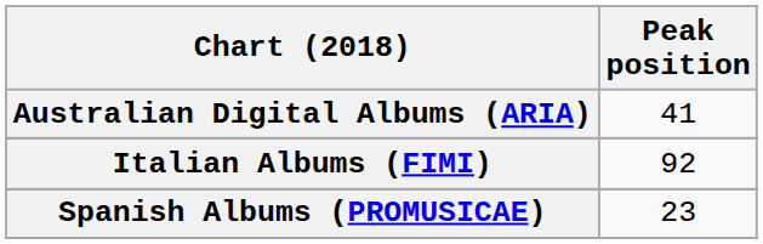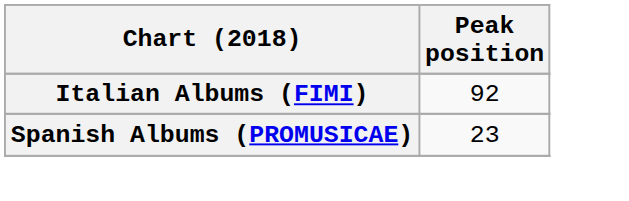- row: Australian Digital Albums (ARIA) | 41
